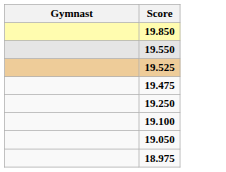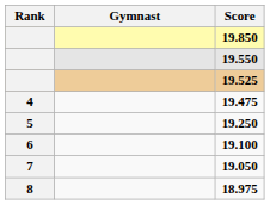+ column: Rank | 4 | 5 | 6 | 7 | 8
